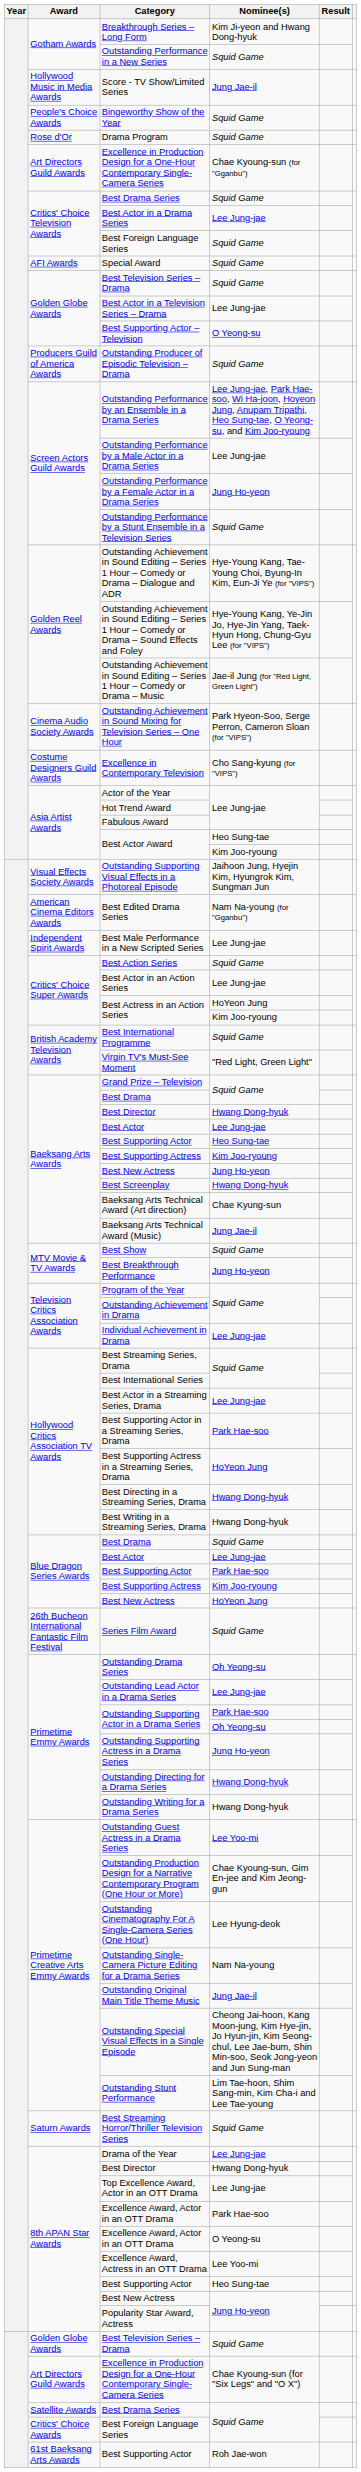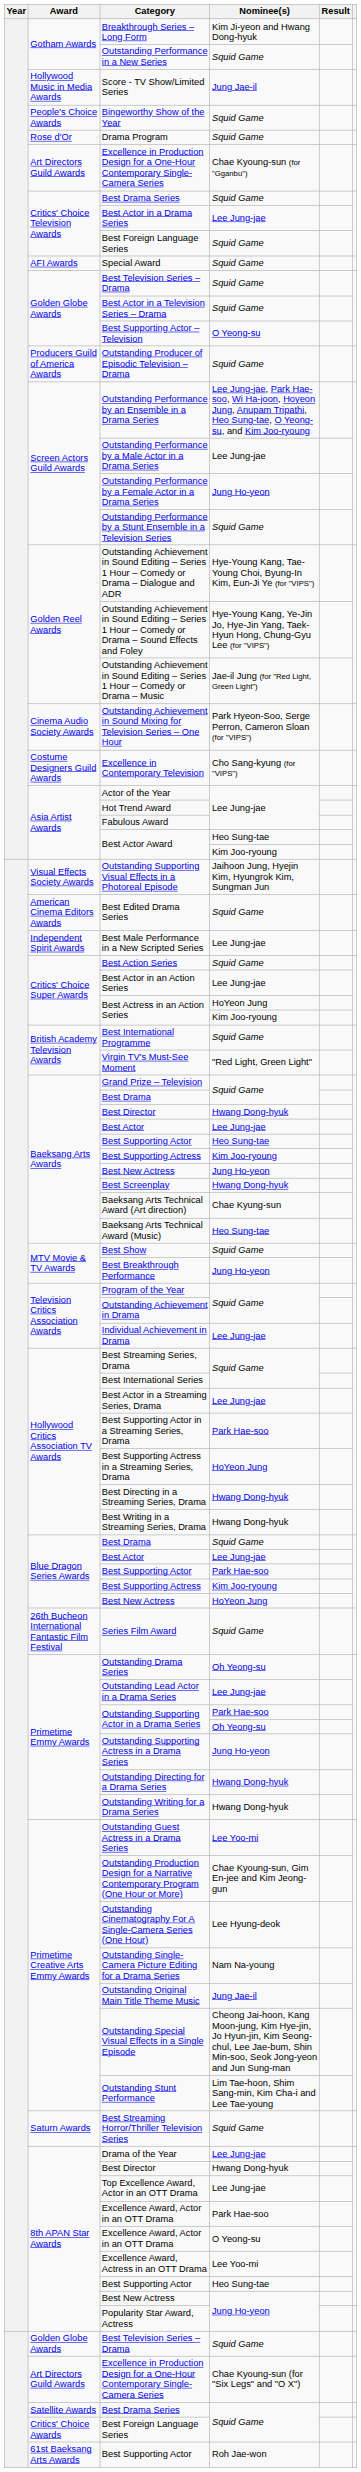Best Actor in a Television Series – Drama | Nominee(s): Lee Jung-jae -> Squid Game
Best Edited Drama Series | Nominee(s): Nam Na-young (for "Gganbu") -> Squid Game
Baeksang Arts Technical Award (Music) | Nominee(s): Jung Jae-il -> Heo Sung-tae
